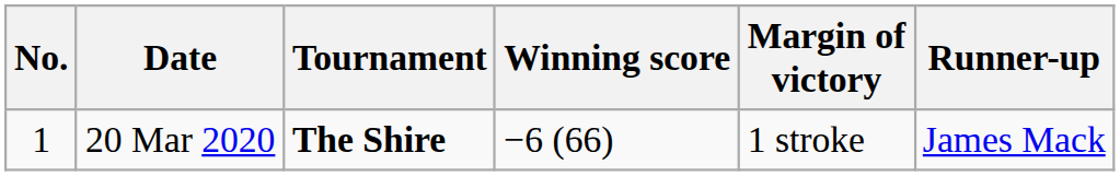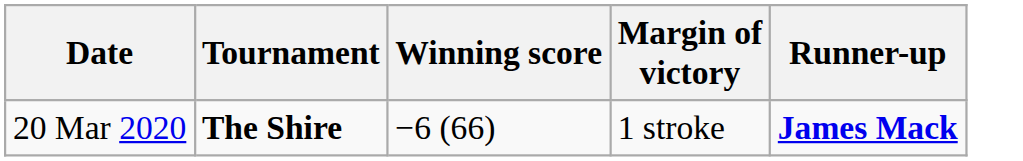- column: No. | 1
20 Mar 2020 | Runner-up: normal -> bold
